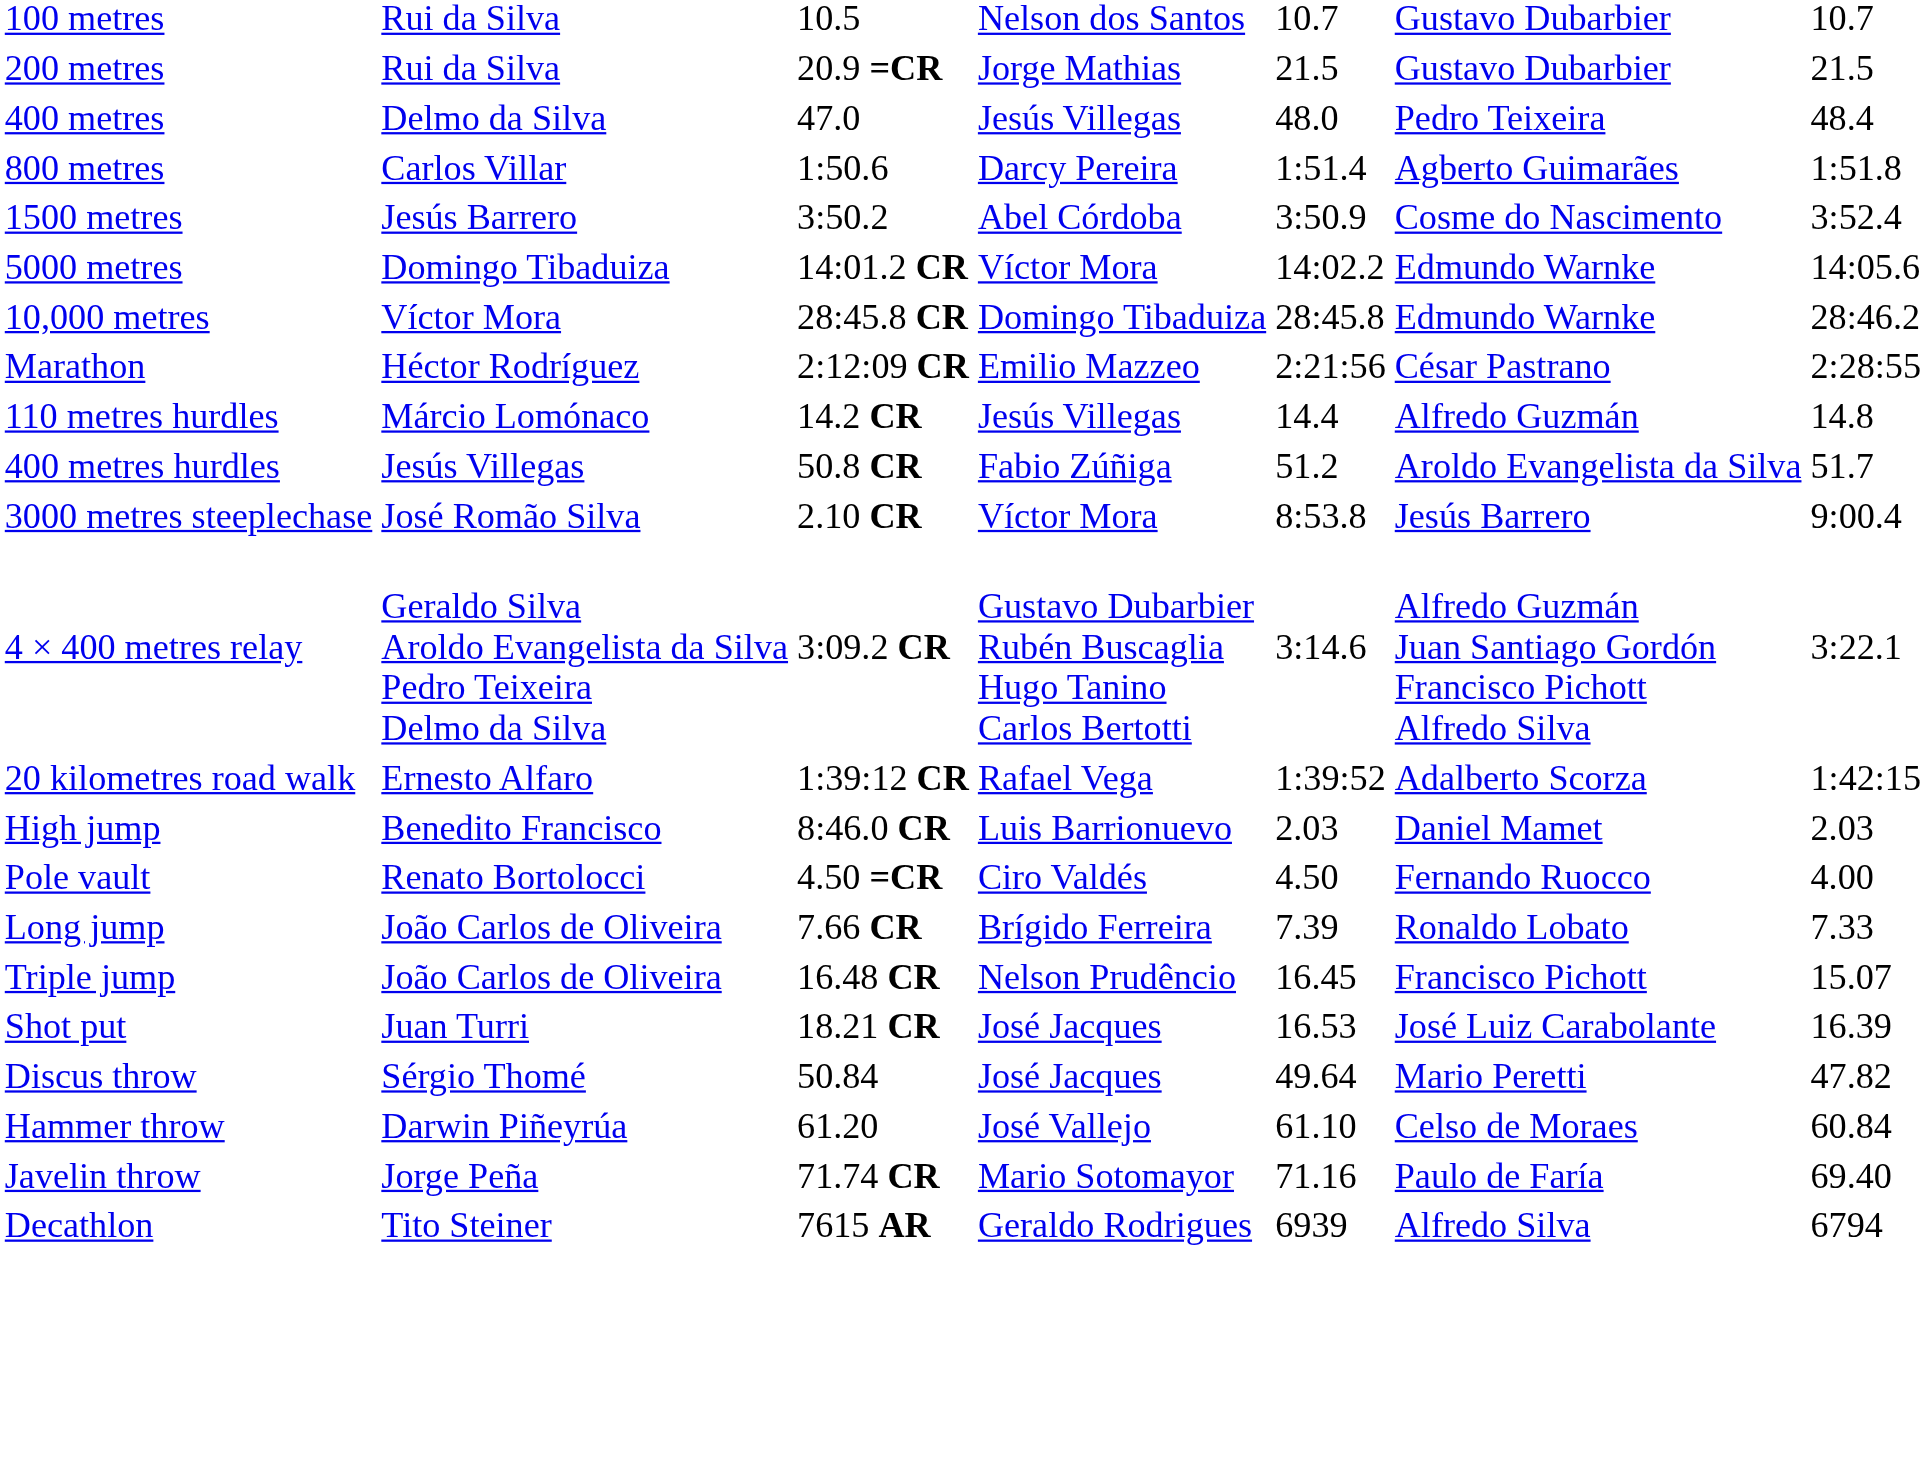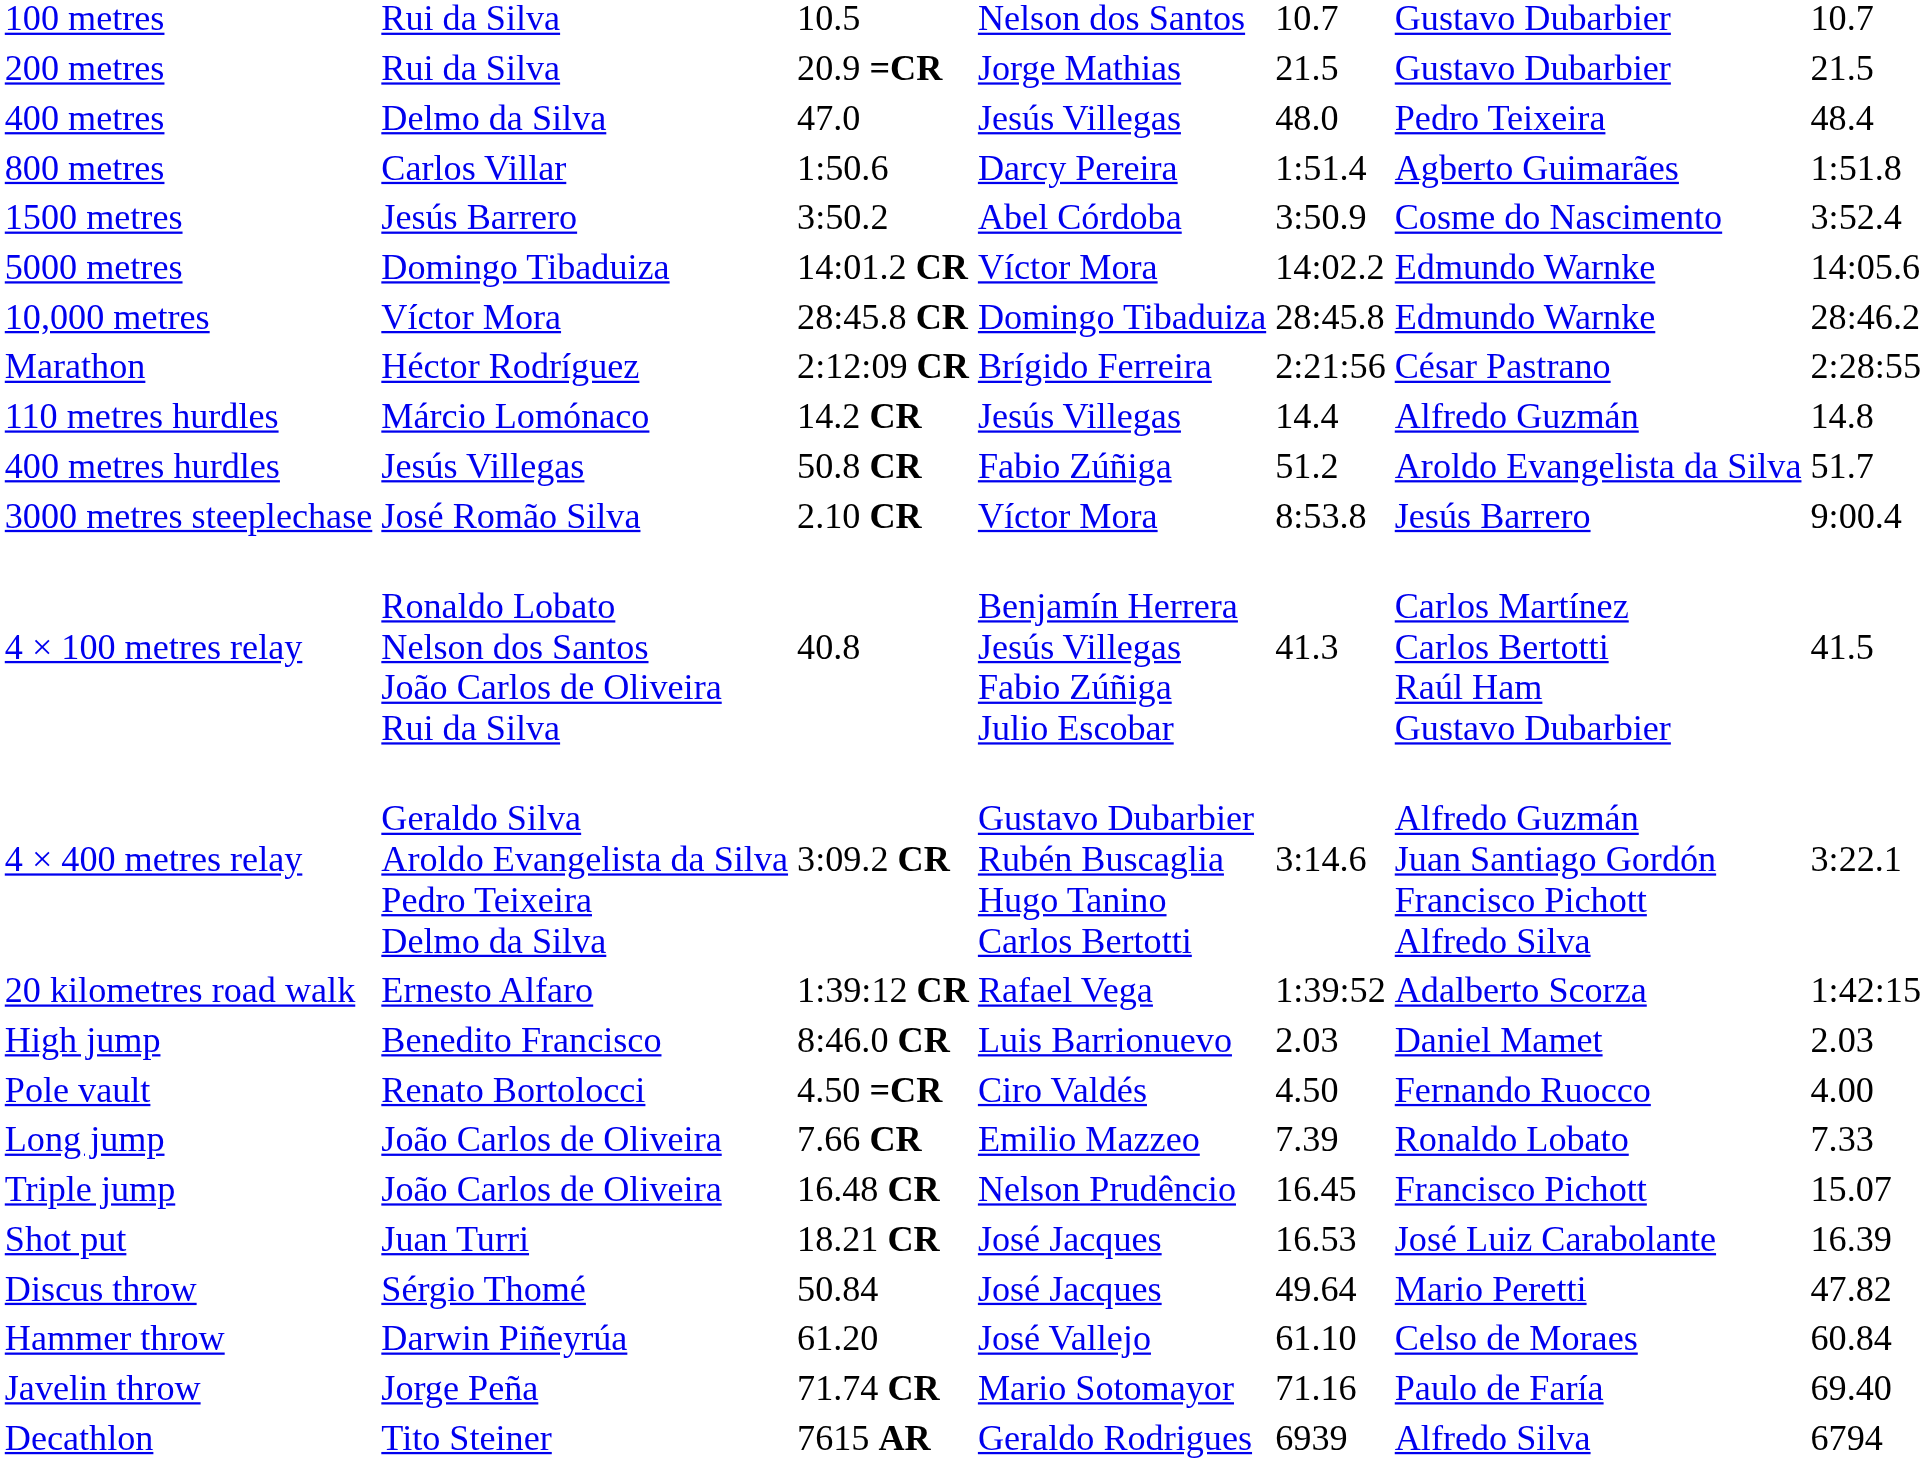Marathon | column 4: Emilio Mazzeo -> Brígido Ferreira
+ row: 4 × 100 metres relay | Ronaldo Lobato Nelson dos Santos João Carlos de Oliveira Rui da Silva | 40.8 | Benjamín Herrera Jesús Villegas Fabio Zúñiga Julio Escobar | 41.3 | Carlos Martínez Carlos Bertotti Raúl Ham Gustavo Dubarbier | 41.5
Long jump | column 4: Brígido Ferreira -> Emilio Mazzeo
